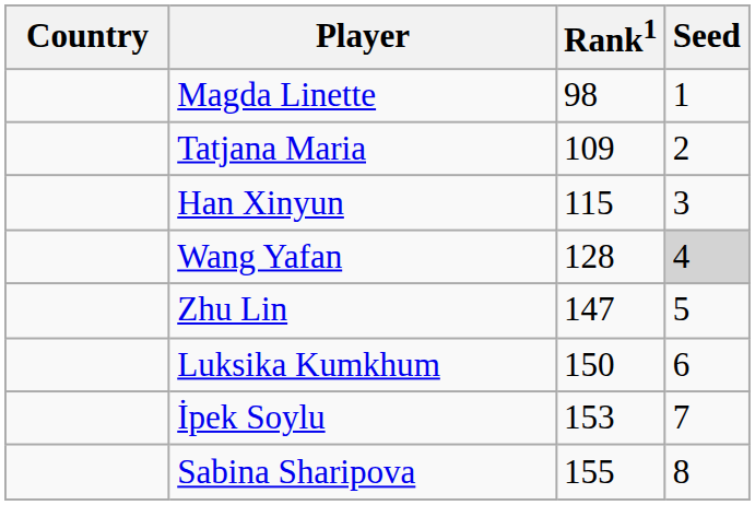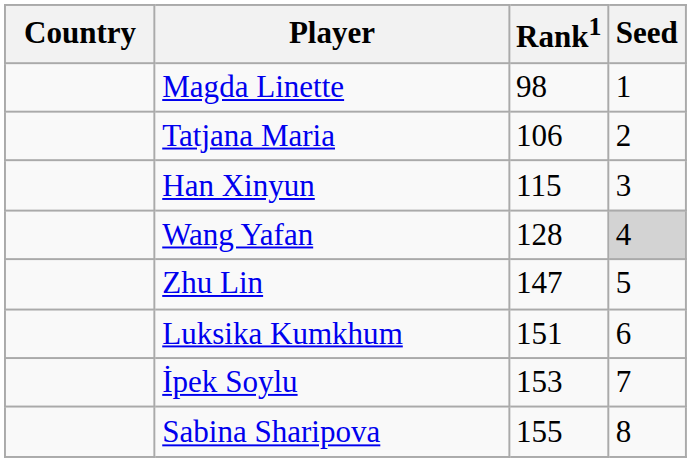Tatjana Maria | Rank1: 109 -> 106
Luksika Kumkhum | Rank1: 150 -> 151
